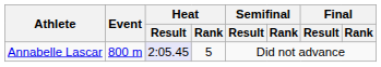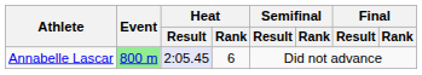Annabelle Lascar | Event: no background -> lightgreen background
Annabelle Lascar | Heat / Rank: 5 -> 6
